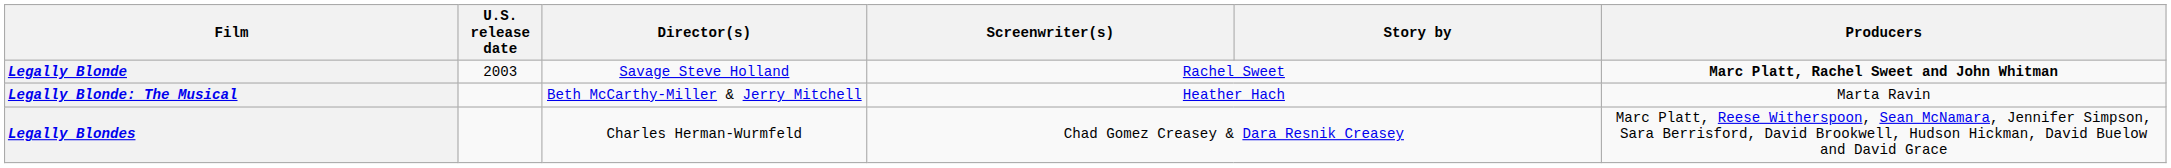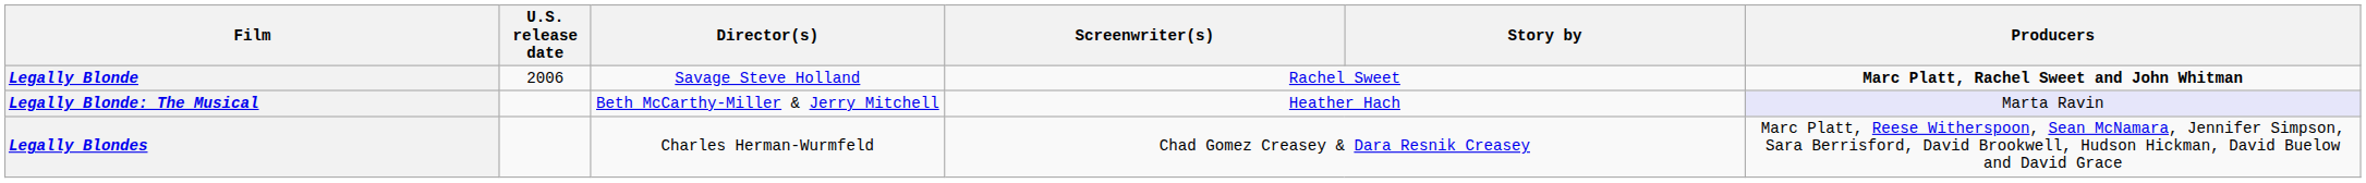Legally Blonde | U.S. release date: 2003 -> 2006
Legally Blonde: The Musical | Producers: no background -> lavender background
